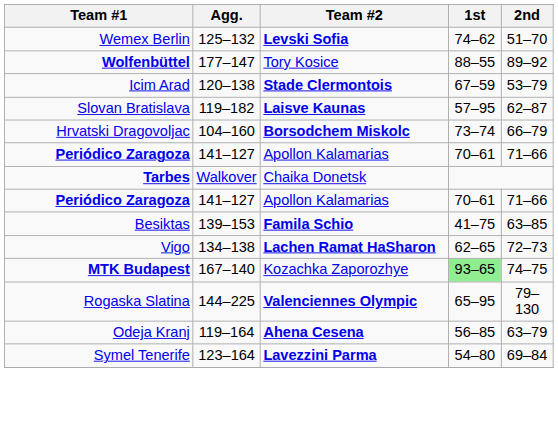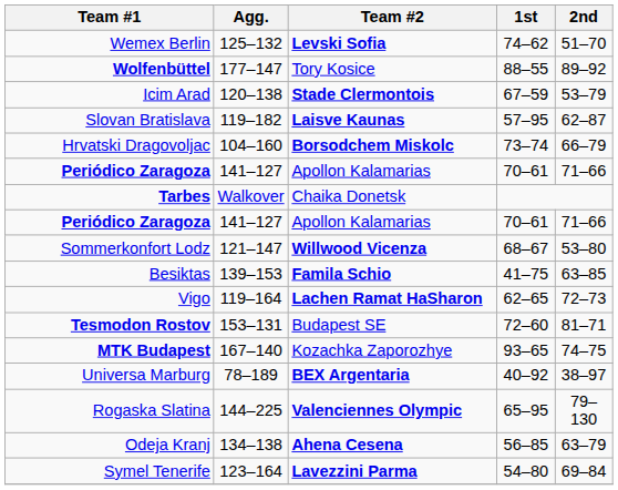+ row: Sommerkonfort Lodz | 121–147 | Willwood Vicenza | 68–67 | 53–80
Vigo | Agg.: 134–138 -> 119–164
+ row: Tesmodon Rostov | 153–131 | Budapest SE | 72–60 | 81–71
MTK Budapest | 1st: lightgreen background -> no background
+ row: Universa Marburg | 78–189 | BEX Argentaria | 40–92 | 38–97
Odeja Kranj | Agg.: 119–164 -> 134–138
